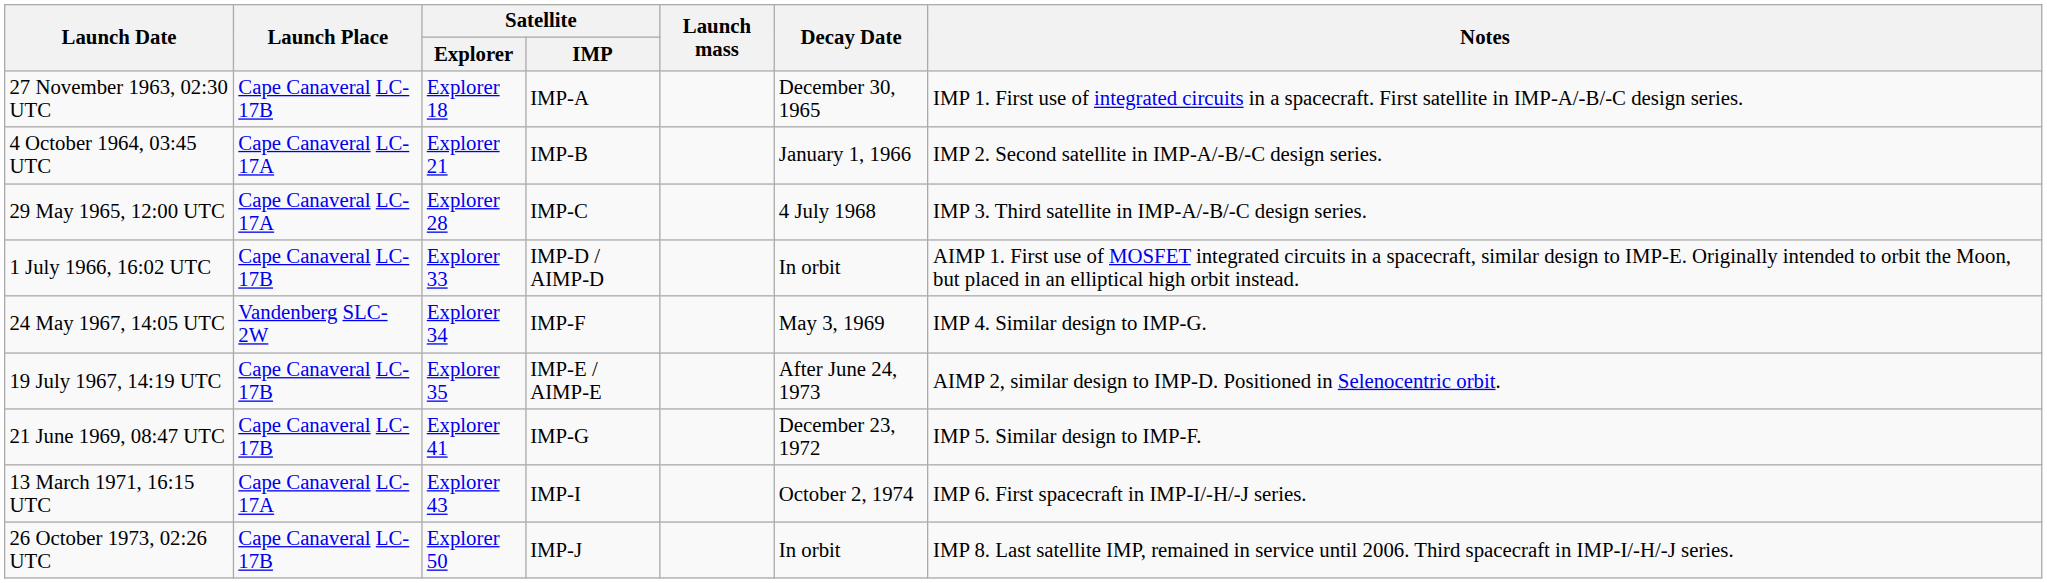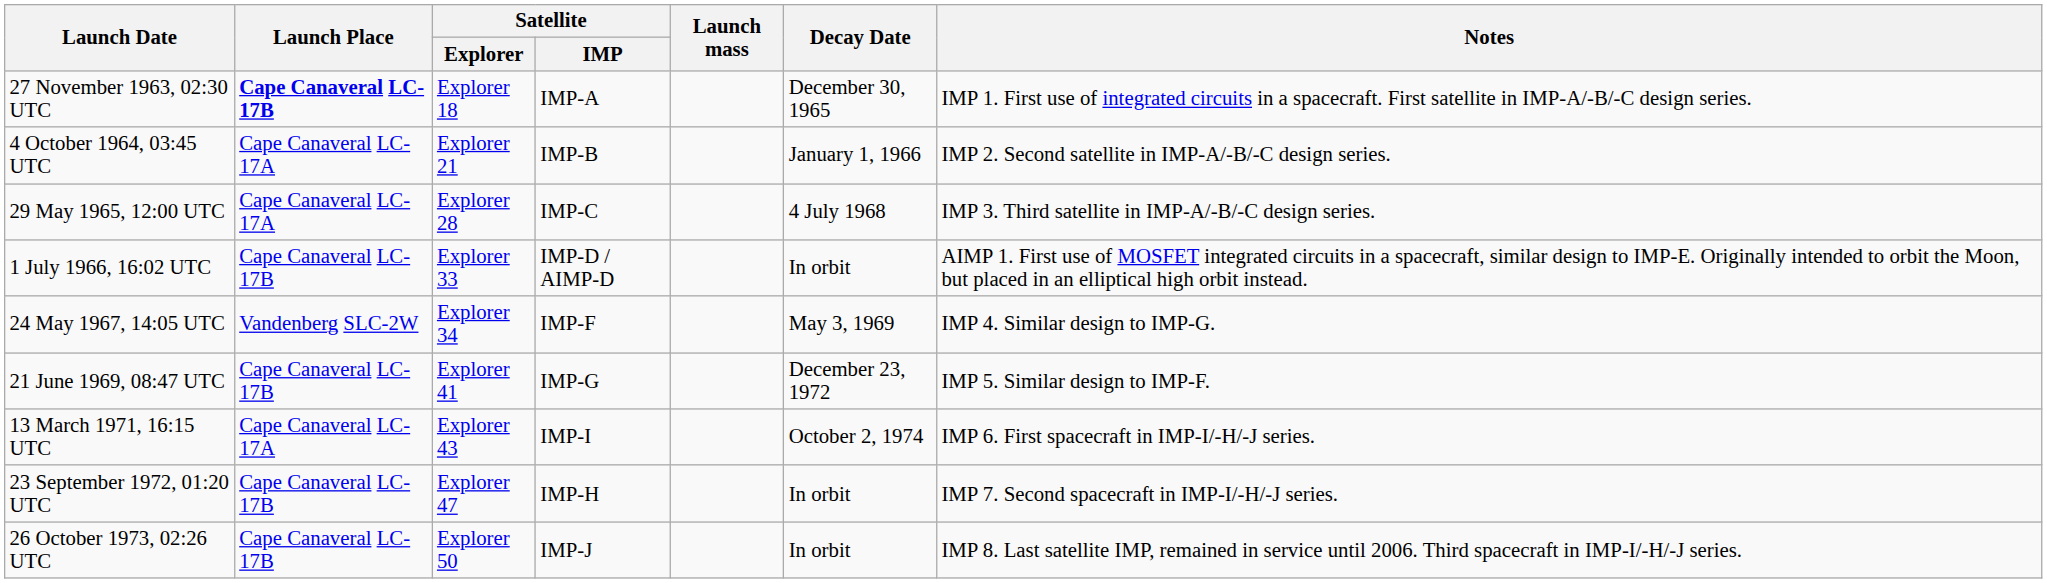27 November 1963, 02:30 UTC | Launch Place: normal -> bold
- row: 19 July 1967, 14:19 UTC | Cape Canaveral LC-17B | Explorer 35 | IMP-E / AIMP-E | After June 24, 1973 | AIMP 2, similar design to IMP-D. Positioned in Selenocentric orbit.
+ row: 23 September 1972, 01:20 UTC | Cape Canaveral LC-17B | Explorer 47 | IMP-H | In orbit | IMP 7. Second spacecraft in IMP-I/-H/-J series.
